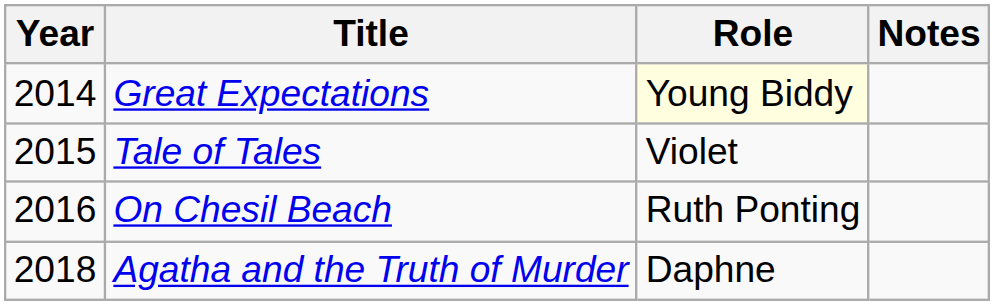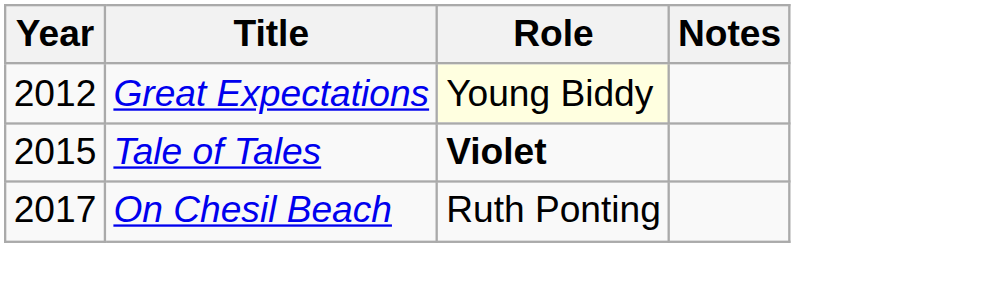Great Expectations | Year: 2014 -> 2012
Tale of Tales | Role: normal -> bold
On Chesil Beach | Year: 2016 -> 2017
- row: 2018 | Agatha and the Truth of Murder | Daphne
